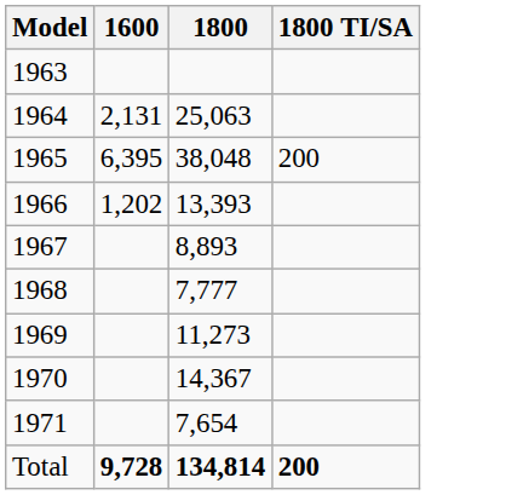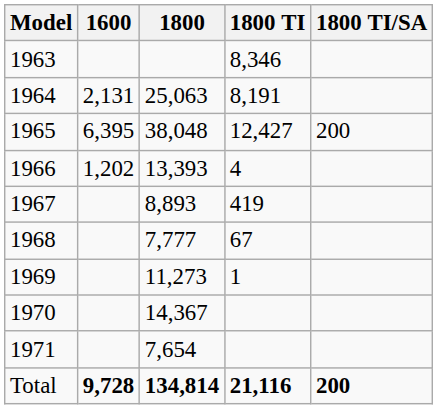+ column: 1800 TI | 8,346 | 8,191 | 12,427 | 4 | 419 | 67 | 1 | 21,116
